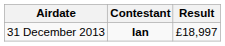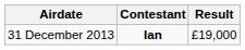31 December 2013 | Result: £18,997 -> £19,000
